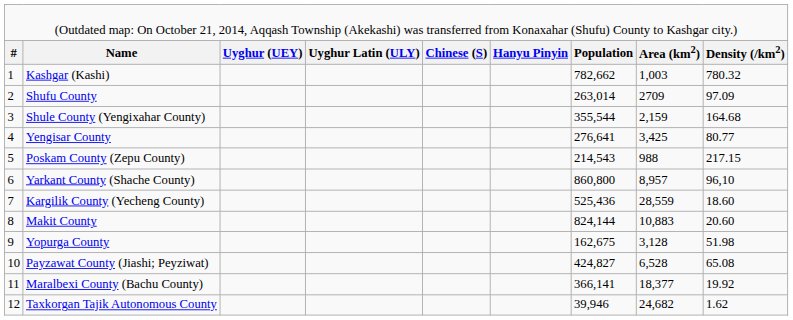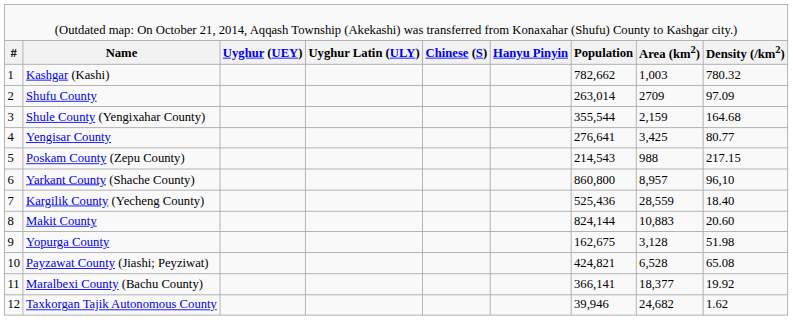Kargilik County (Yecheng County) | column 9: 18.60 -> 18.40
Payzawat County (Jiashi; Peyziwat) | column 7: 424,827 -> 424,821
